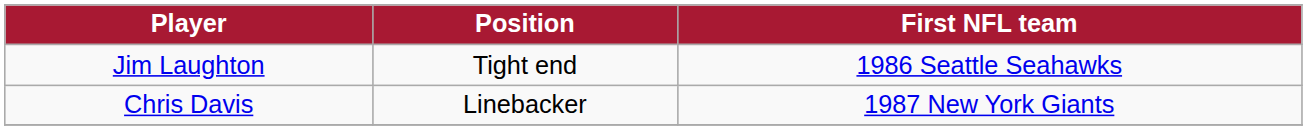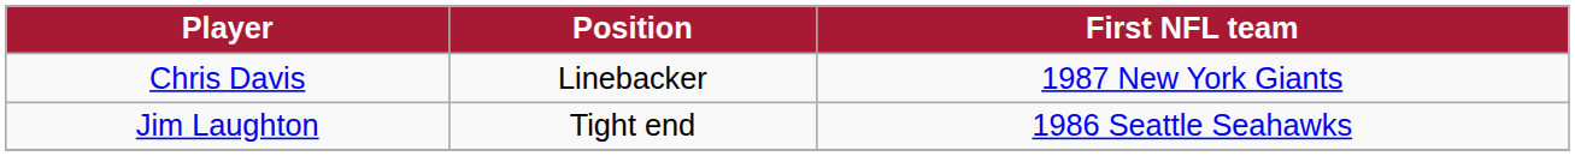rows swapped: Chris Davis <-> Jim Laughton
